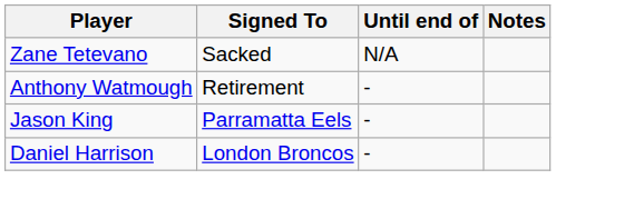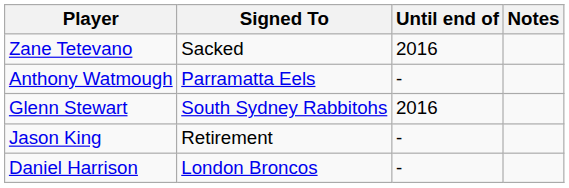Zane Tetevano | Until end of: N/A -> 2016
Anthony Watmough | Signed To: Retirement -> Parramatta Eels
+ row: Glenn Stewart | South Sydney Rabbitohs | 2016
Jason King | Signed To: Parramatta Eels -> Retirement
